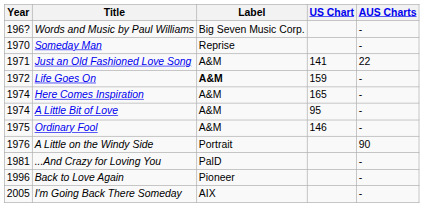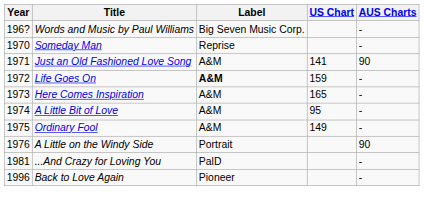Just an Old Fashioned Love Song | AUS Charts: 22 -> 90
Here Comes Inspiration | Year: 1974 -> 1973
Ordinary Fool | US Chart: 146 -> 149
- row: 2005 | I'm Going Back There Someday | AIX | -
